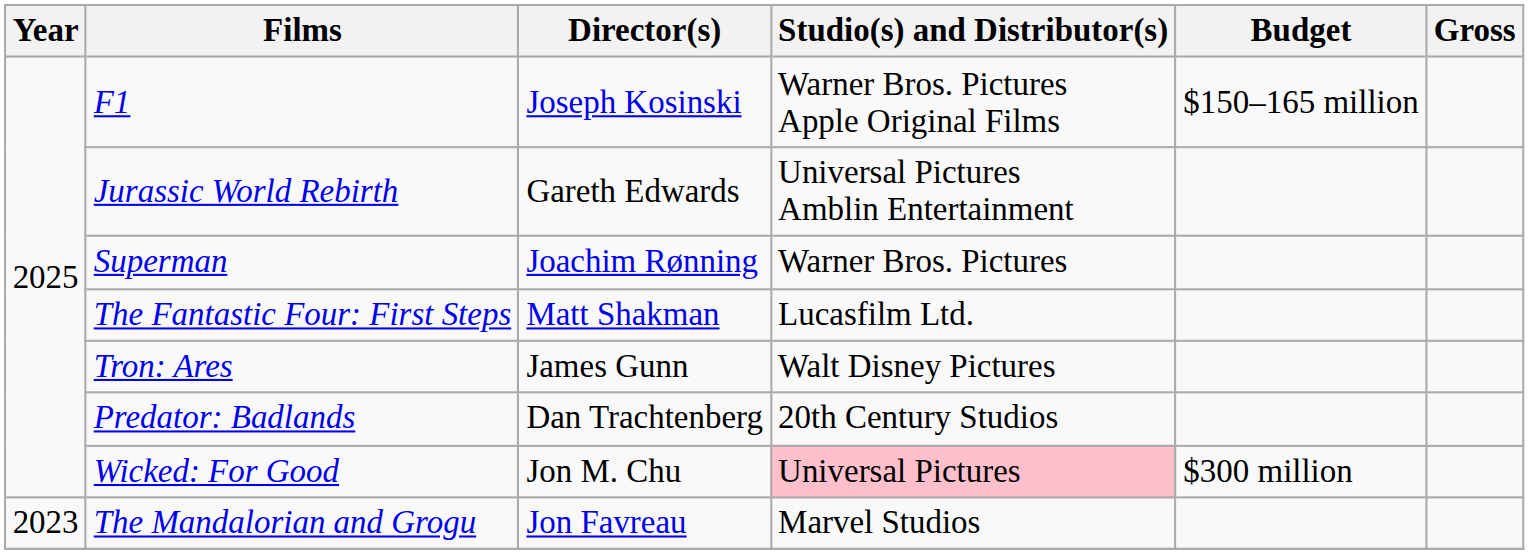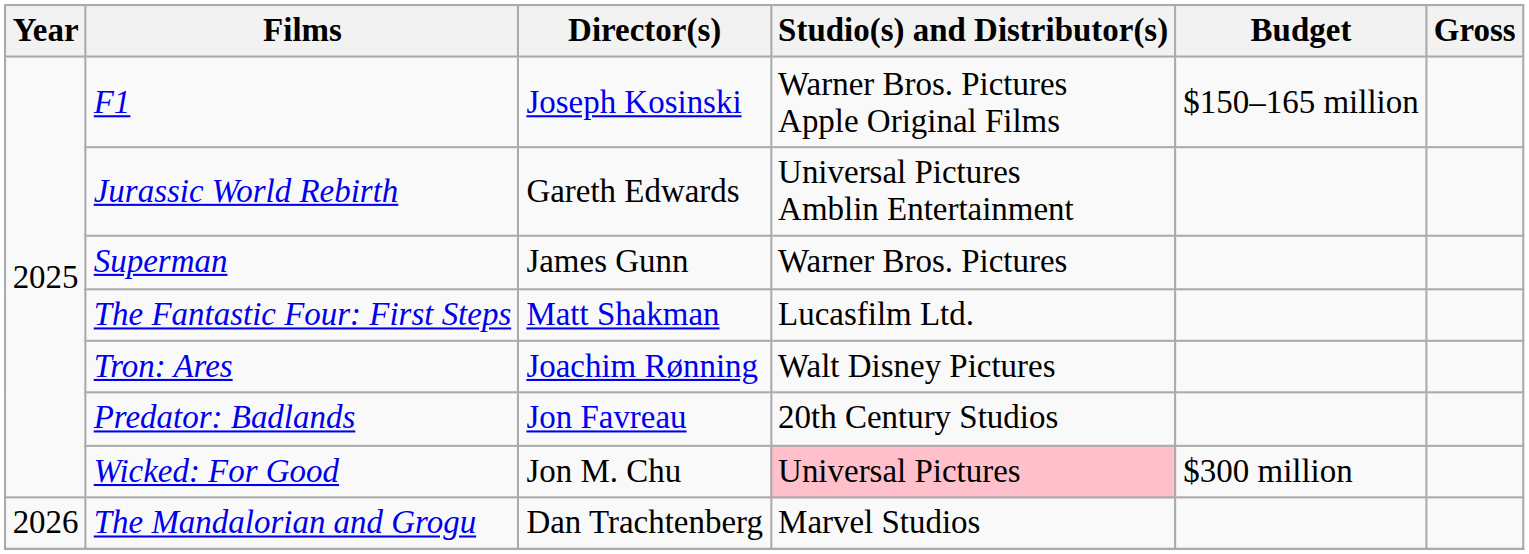Superman | Director(s): Joachim Rønning -> James Gunn
Tron: Ares | Director(s): James Gunn -> Joachim Rønning
Predator: Badlands | Director(s): Dan Trachtenberg -> Jon Favreau
The Mandalorian and Grogu | Year: 2023 -> 2026
The Mandalorian and Grogu | Director(s): Jon Favreau -> Dan Trachtenberg
